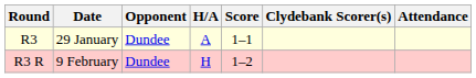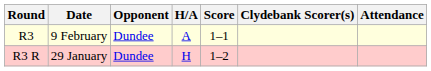R3 | Date: 29 January -> 9 February
R3 R | Date: 9 February -> 29 January
